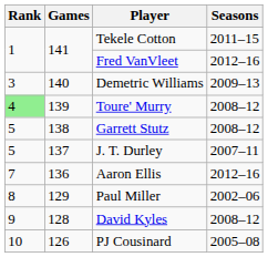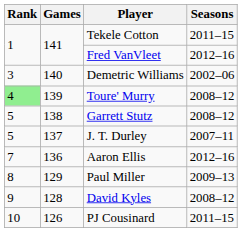Demetric Williams | Seasons: 2009–13 -> 2002–06
Paul Miller | Seasons: 2002–06 -> 2009–13
PJ Cousinard | Seasons: 2005–08 -> 2011–15
